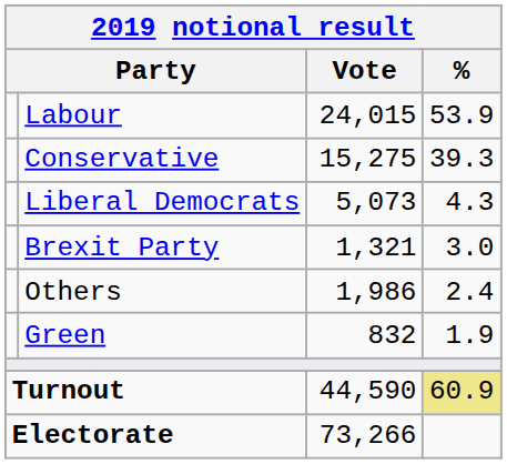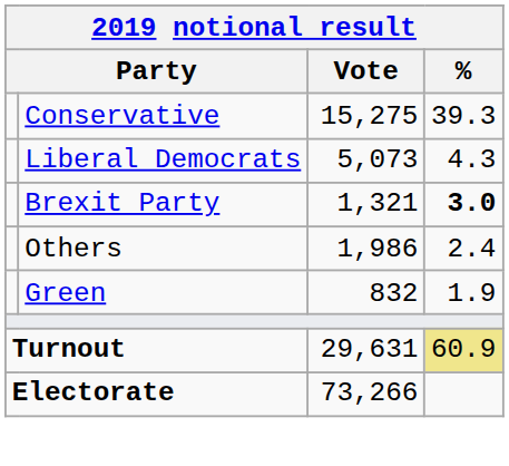- row: Labour | 24,015 | 53.9
Brexit Party | %: normal -> bold
Turnout | Vote: 44,590 -> 29,631
